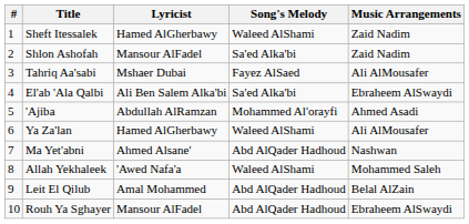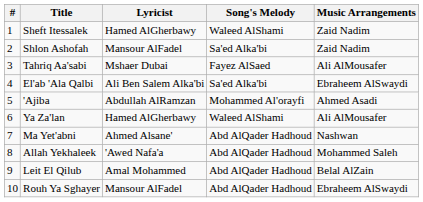Allah Yekhaleek | Song's Melody: Waleed AlShami -> Abd AlQader Hadhoud
